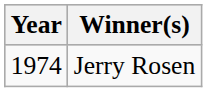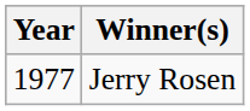Jerry Rosen | Year: 1974 -> 1977
